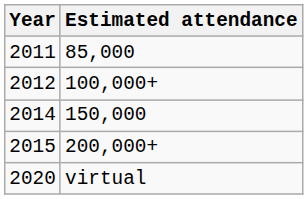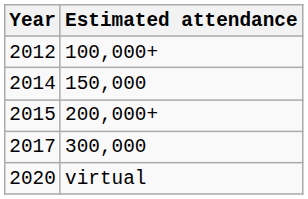- row: 2011 | 85,000
+ row: 2017 | 300,000
